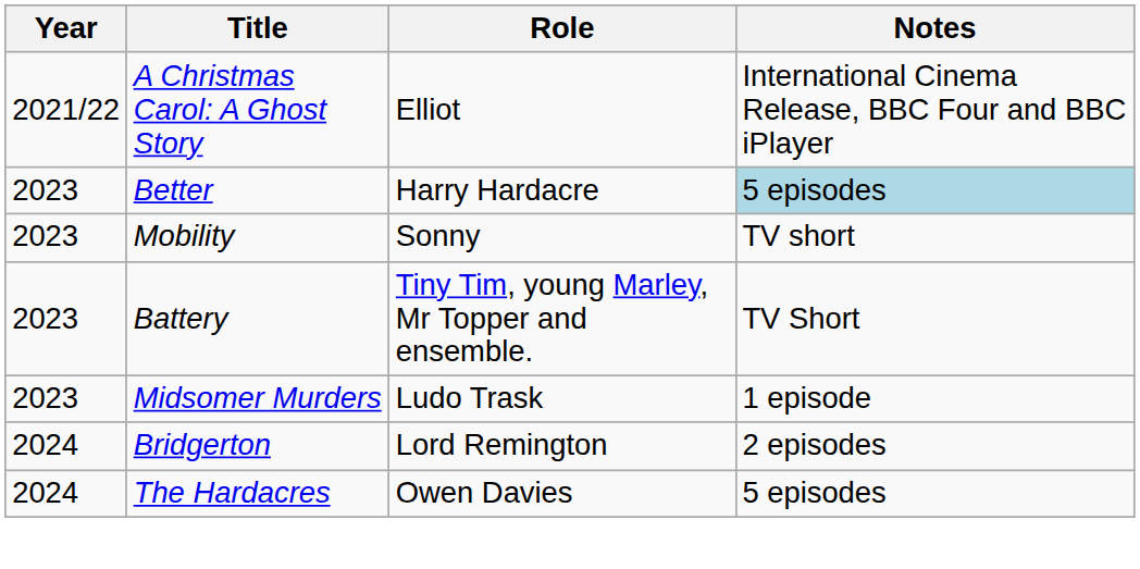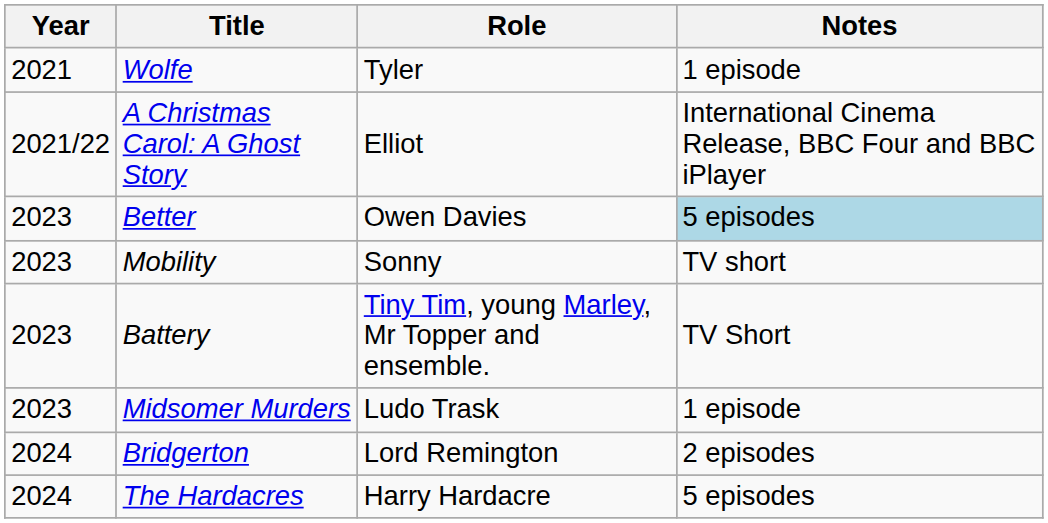+ row: 2021 | Wolfe | Tyler | 1 episode
Better | Role: Harry Hardacre -> Owen Davies
The Hardacres | Role: Owen Davies -> Harry Hardacre
